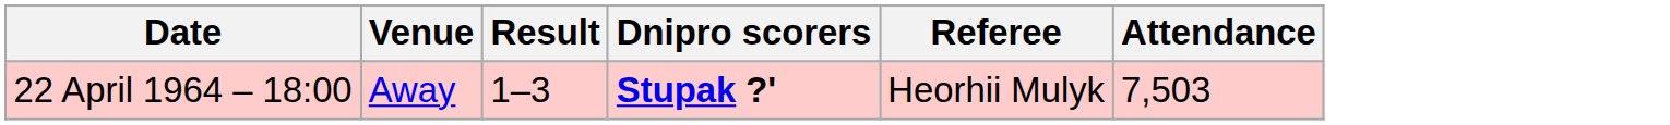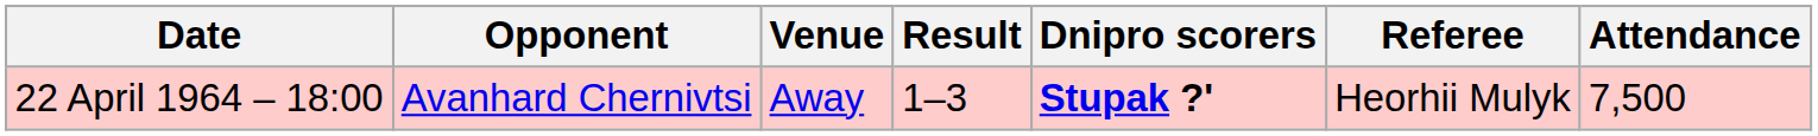+ column: Opponent | Avanhard Chernivtsi
22 April 1964 – 18:00 | Attendance: 7,503 -> 7,500
